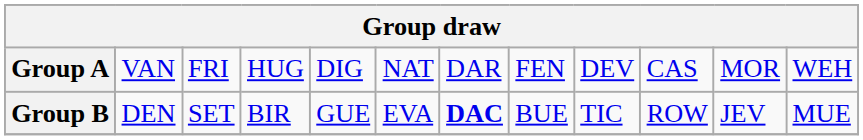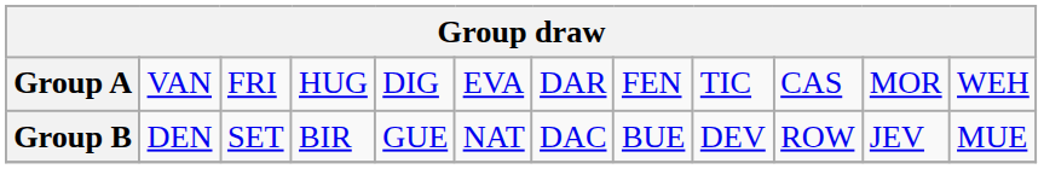Group A | column 6: NAT -> EVA
Group A | column 9: DEV -> TIC
Group B | column 6: EVA -> NAT
Group B | column 7: bold -> normal
Group B | column 9: TIC -> DEV
